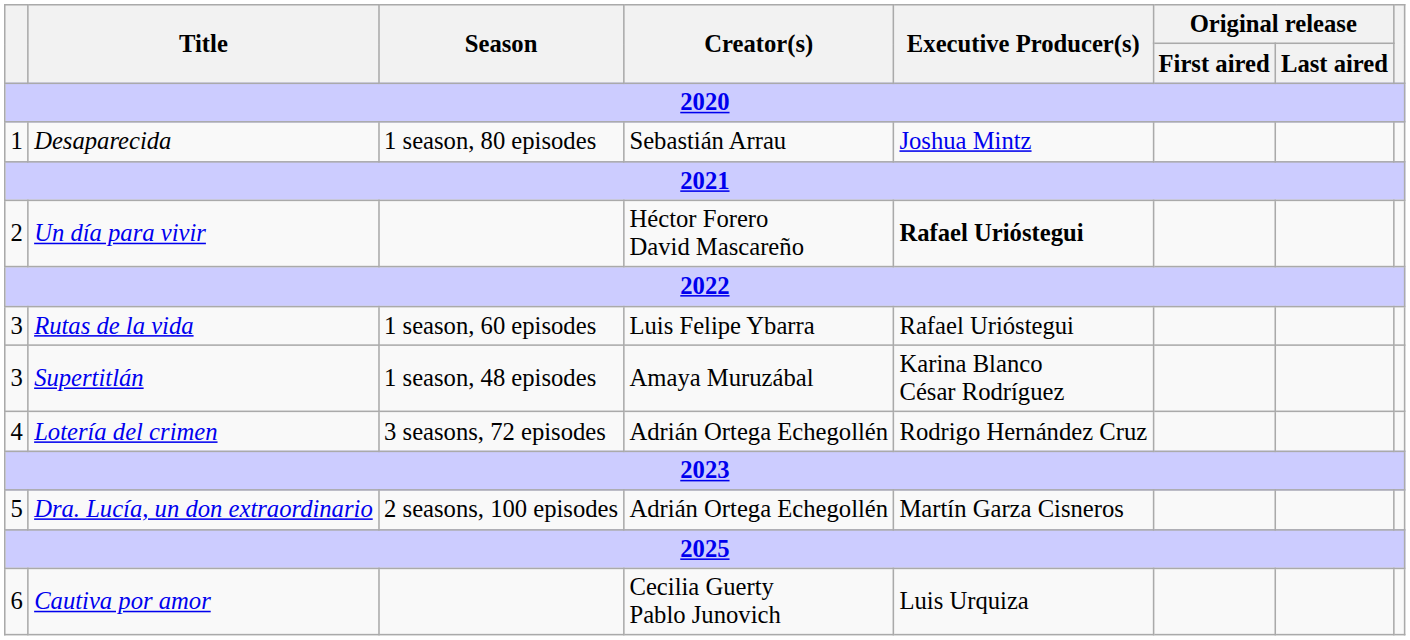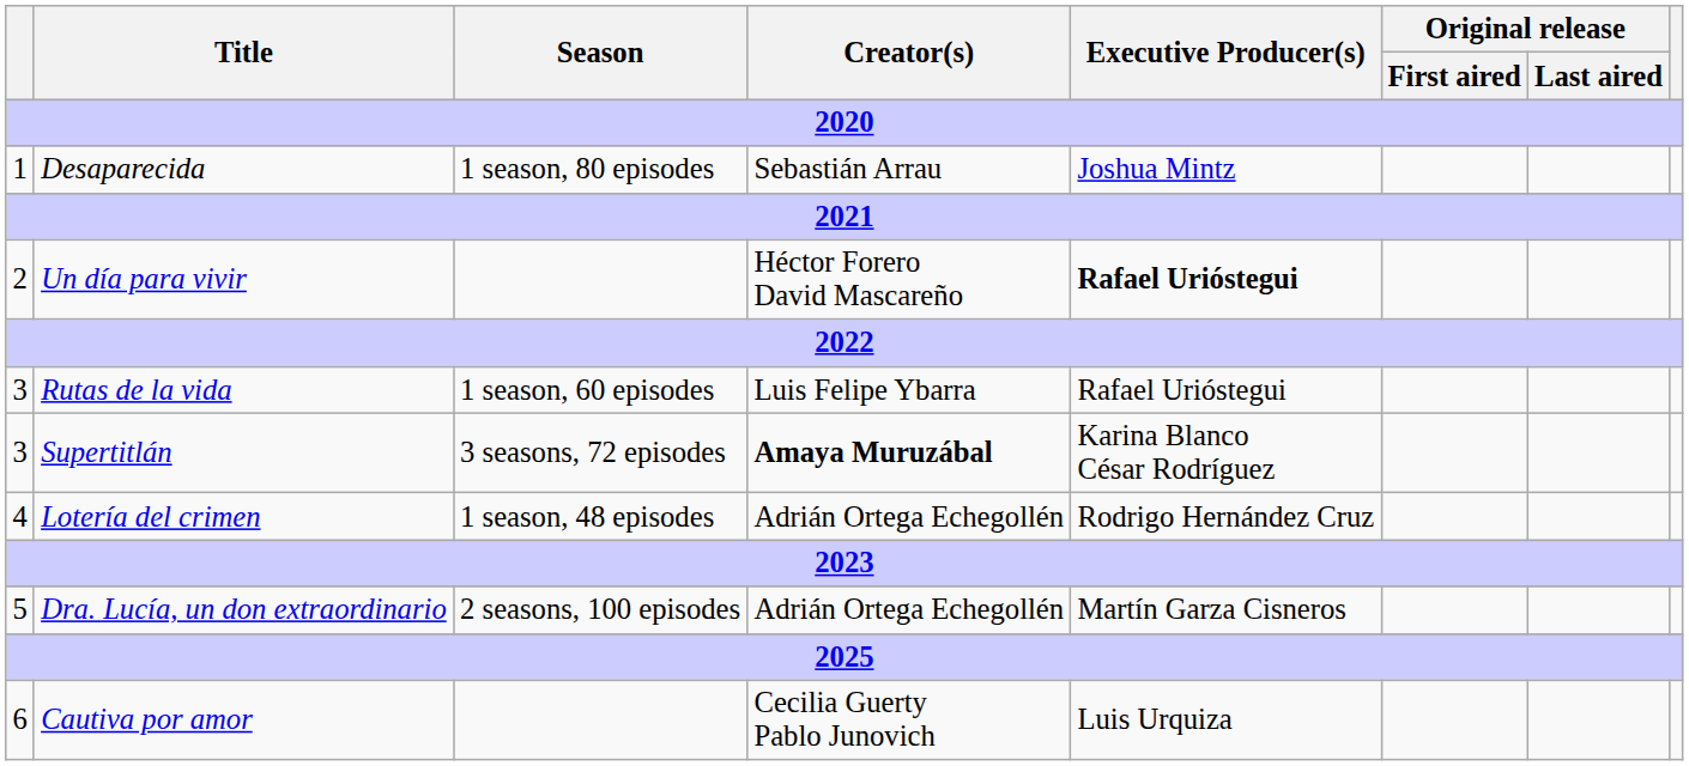Supertitlán | Season: 1 season, 48 episodes -> 3 seasons, 72 episodes
Supertitlán | Creator(s): normal -> bold
Lotería del crimen | Season: 3 seasons, 72 episodes -> 1 season, 48 episodes
